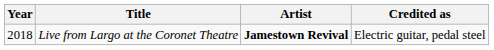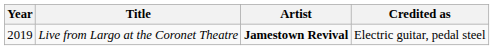Live from Largo at the Coronet Theatre | Year: 2018 -> 2019
